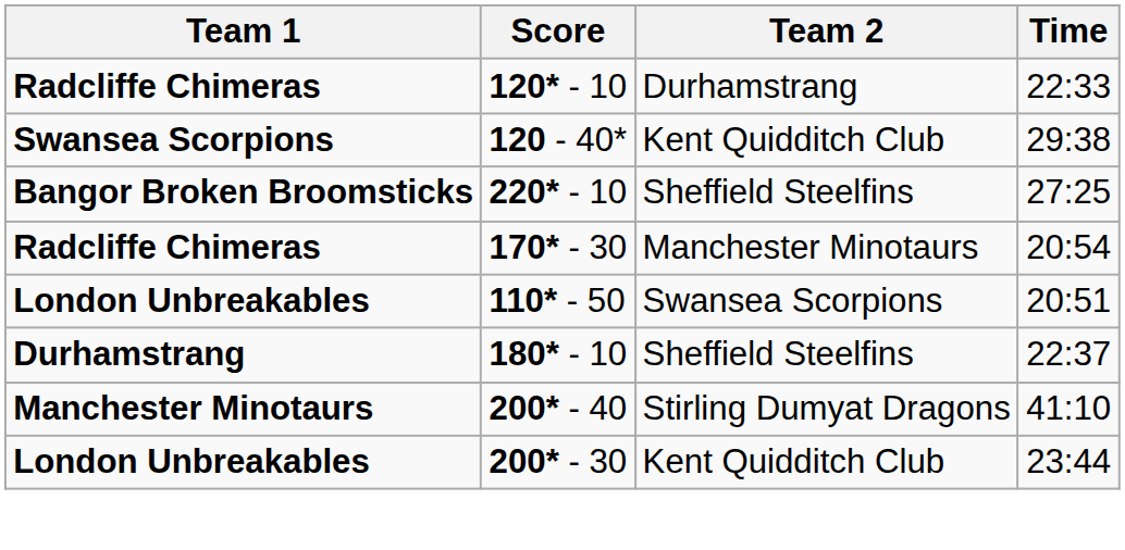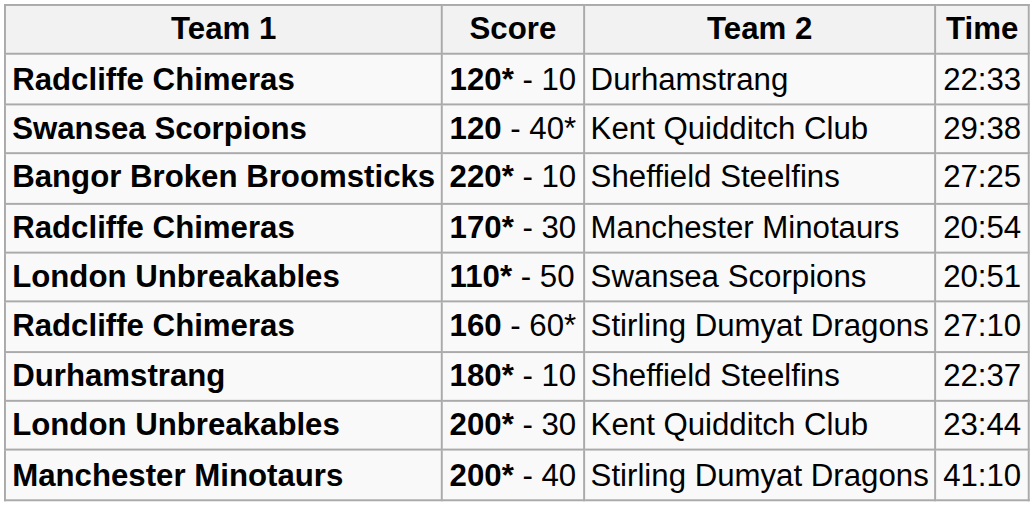+ row: Radcliffe Chimeras | 160 - 60* | Stirling Dumyat Dragons | 27:10
rows swapped: 200* - 30 <-> 200* - 40
